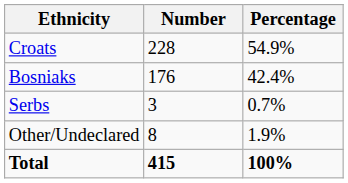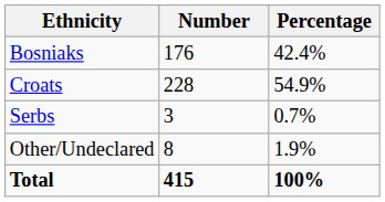rows swapped: Croats <-> Bosniaks
